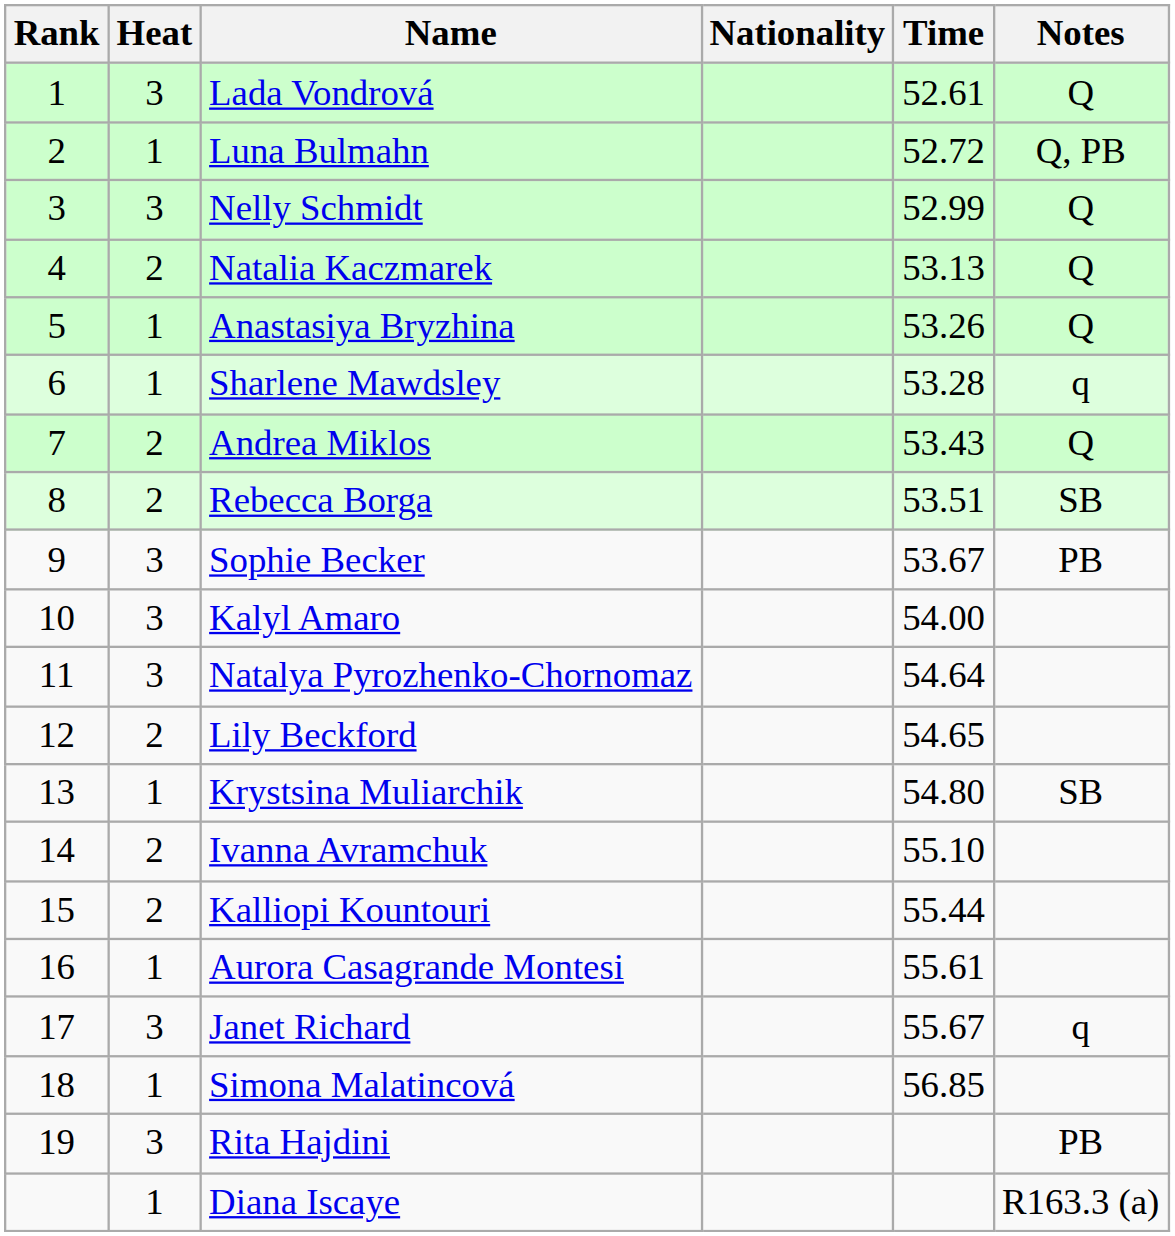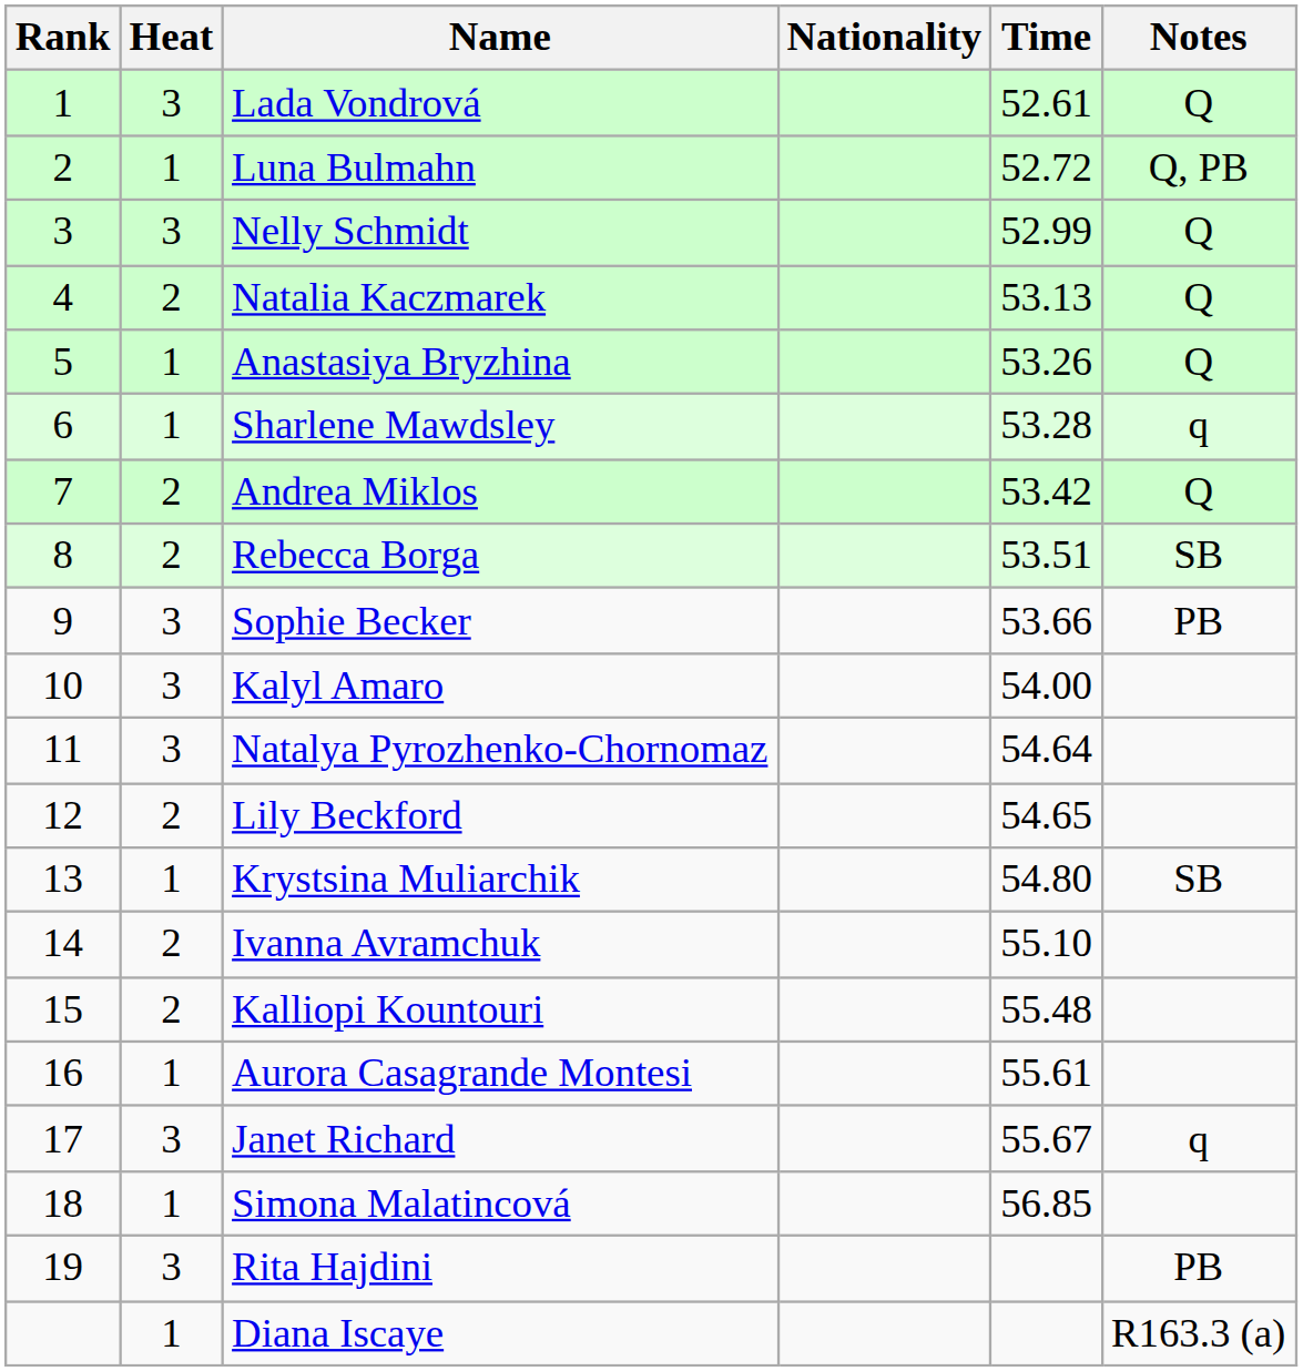Andrea Miklos | Time: 53.43 -> 53.42
Sophie Becker | Time: 53.67 -> 53.66
Kalliopi Kountouri | Time: 55.44 -> 55.48
